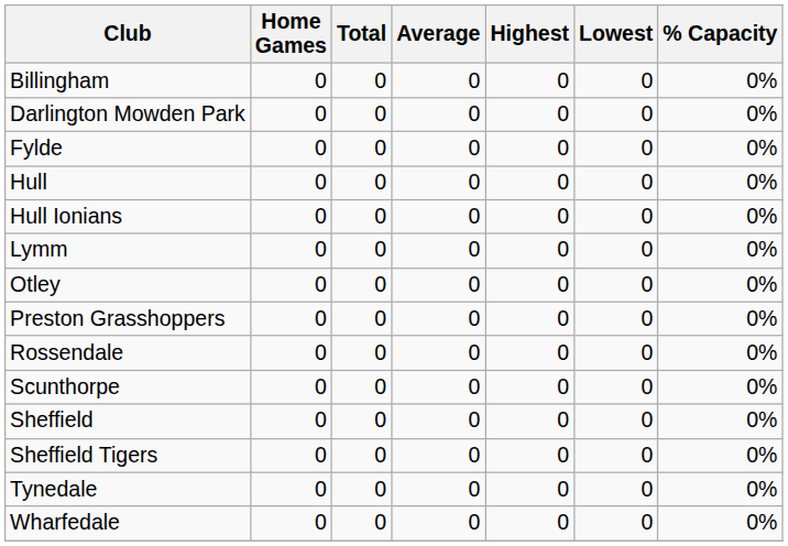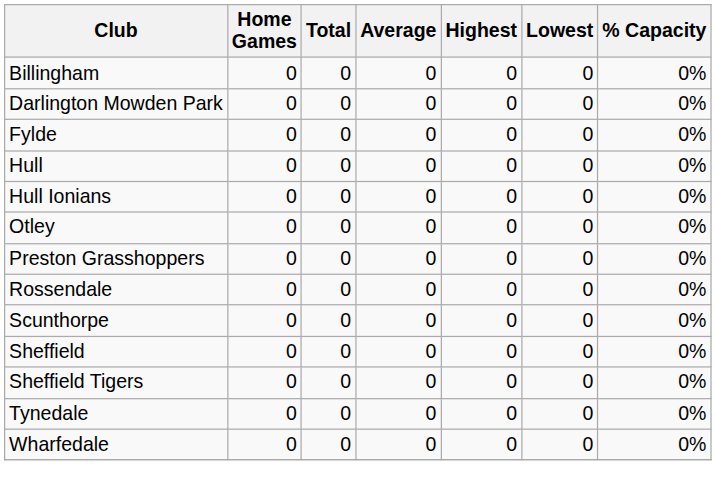- row: Lymm | 0 | 0 | 0 | 0 | 0 | 0%
